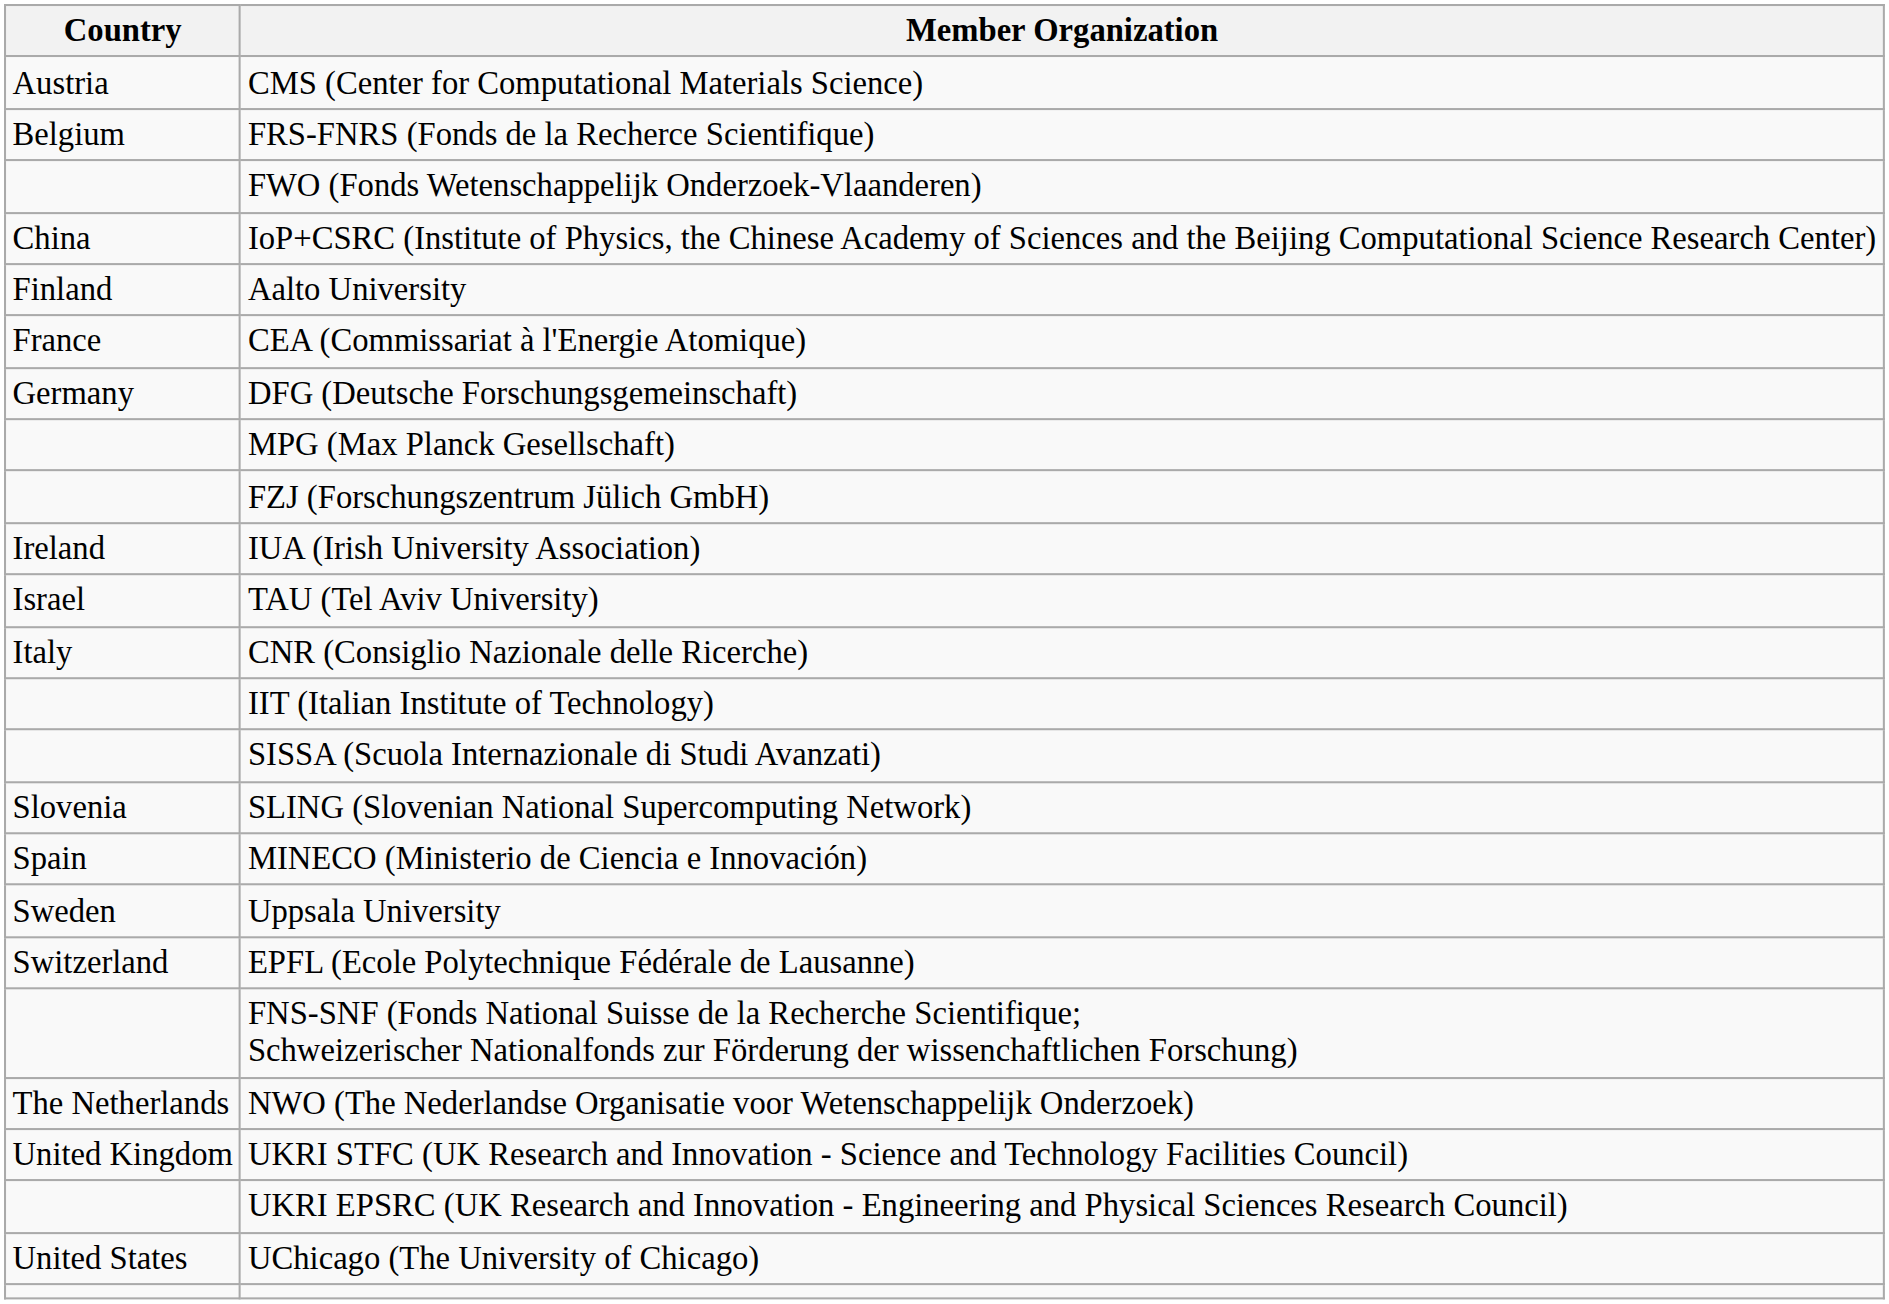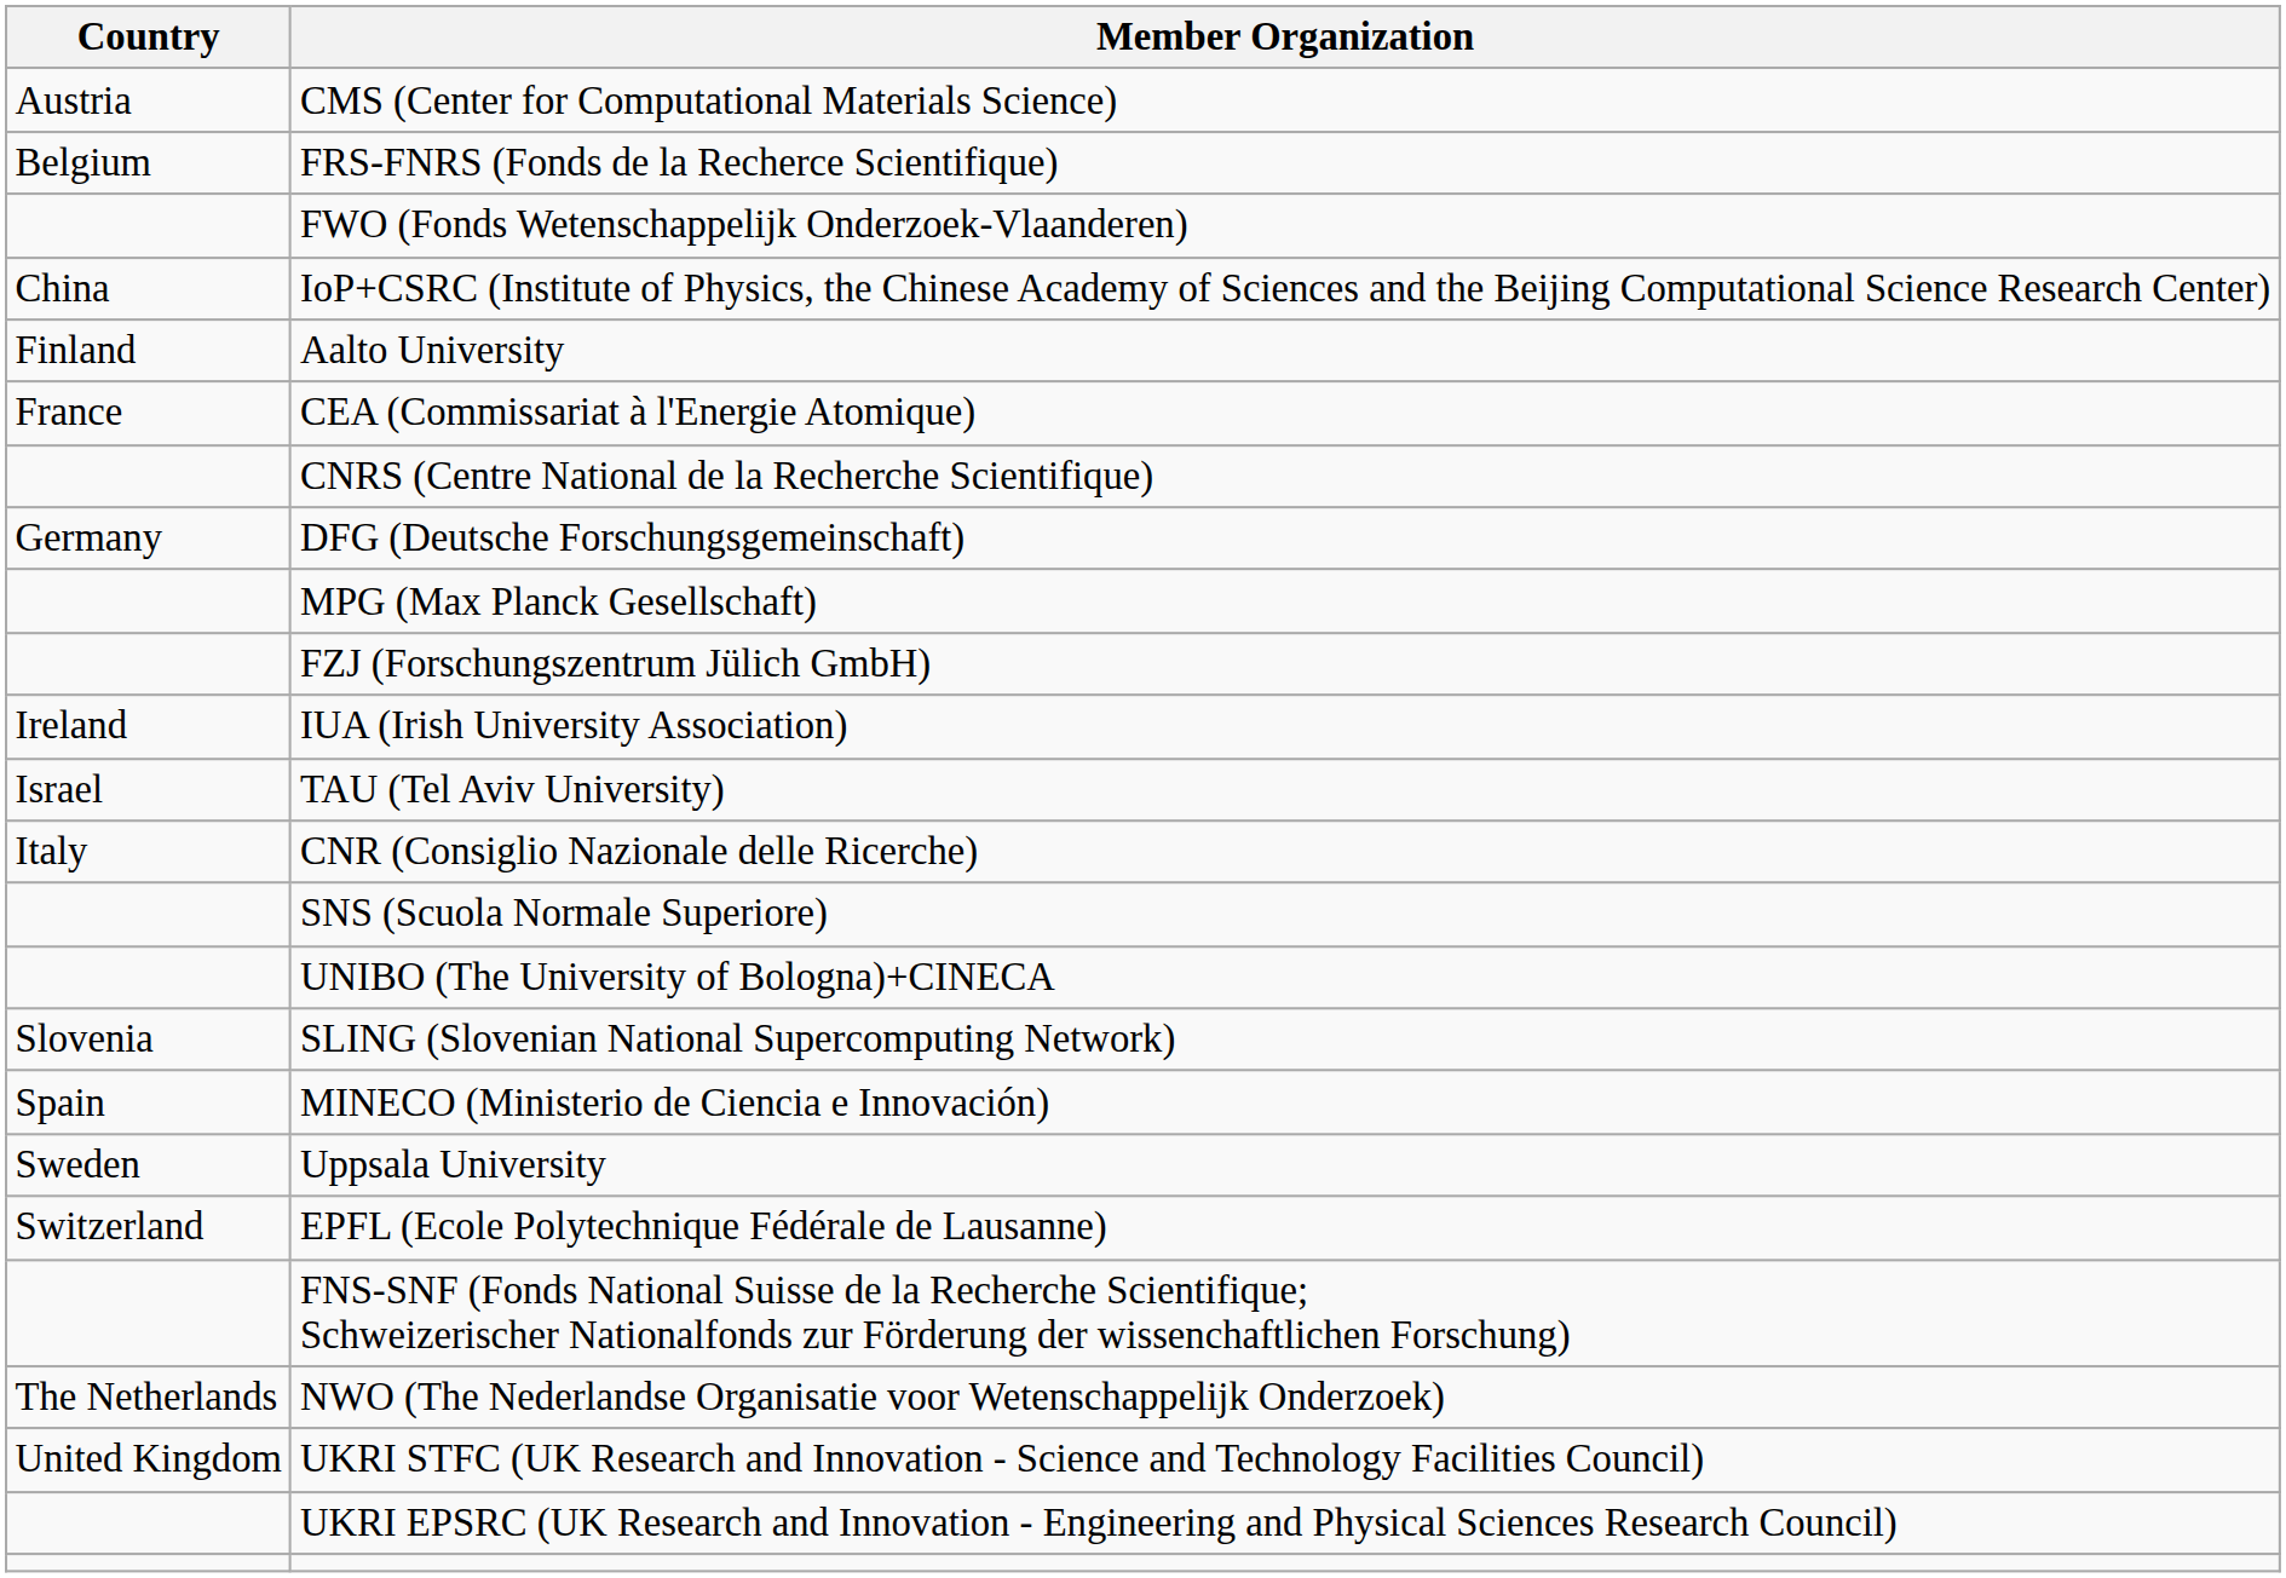+ row: CNRS (Centre National de la Recherche Scientifique)
- row: IIT (Italian Institute of Technology)
- row: SISSA (Scuola Internazionale di Studi Avanzati)
+ row: SNS (Scuola Normale Superiore)
+ row: UNIBO (The University of Bologna)+CINECA
- row: United States | UChicago (The University of Chicago)
